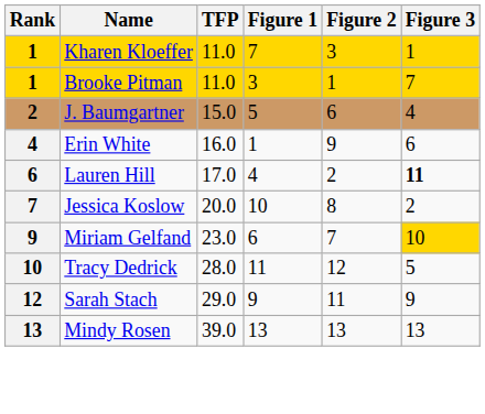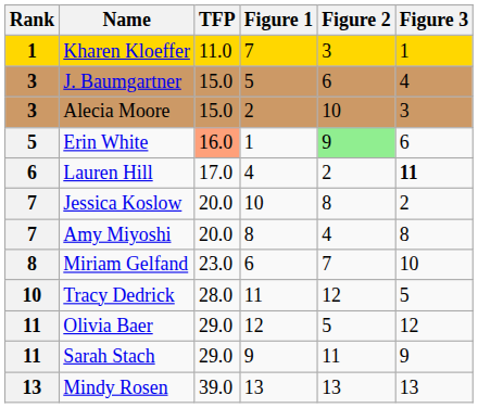- row: 1 | Brooke Pitman | 11.0 | 3 | 1 | 7
J. Baumgartner | Rank: 2 -> 3
+ row: 3 | Alecia Moore | 15.0 | 2 | 10 | 3
Erin White | Rank: 4 -> 5
Erin White | TFP: no background -> lightsalmon background
Erin White | Figure 2: no background -> lightgreen background
+ row: 7 | Amy Miyoshi | 20.0 | 8 | 4 | 8
Miriam Gelfand | Rank: 9 -> 8
Miriam Gelfand | Figure 3: gold background -> no background
+ row: 11 | Olivia Baer | 29.0 | 12 | 5 | 12
Sarah Stach | Rank: 12 -> 11
